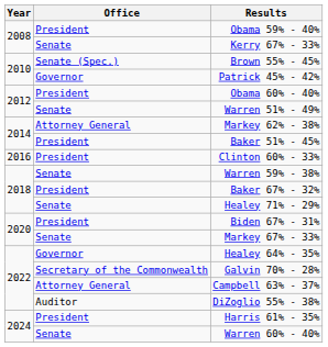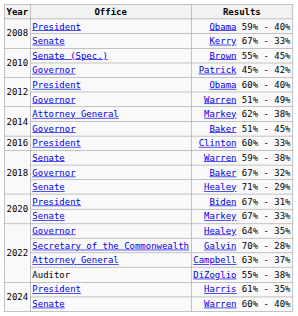Warren 51% - 49% | Office: Senate -> Governor
Baker 51% - 45% | Office: President -> Governor
Baker 67% - 32% | Office: President -> Governor
